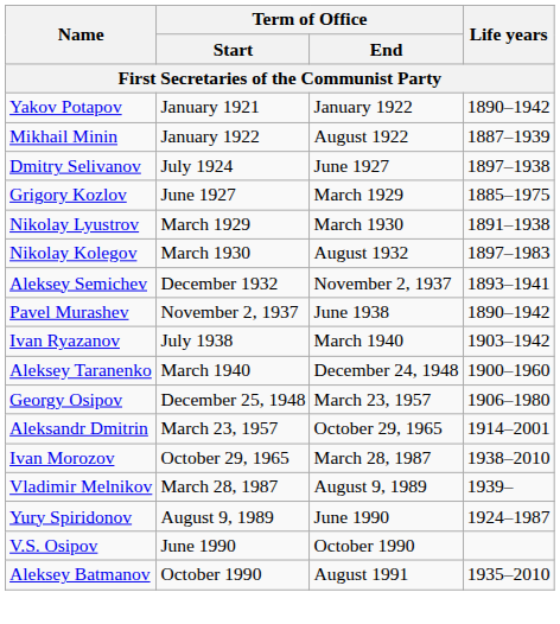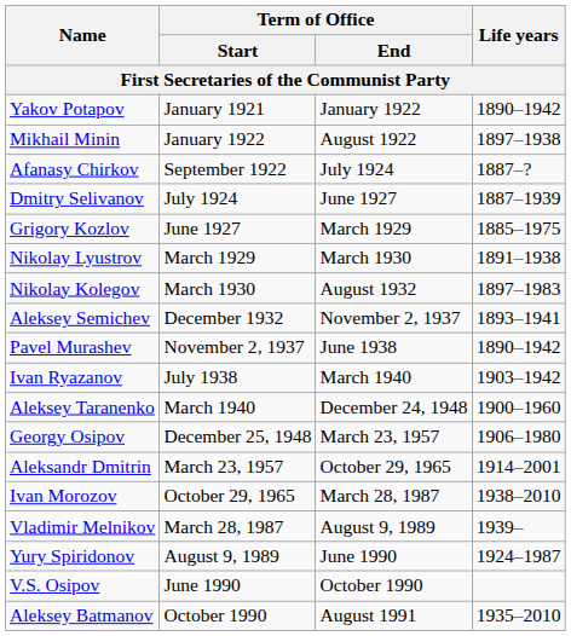Mikhail Minin | Life years: 1887–1939 -> 1897–1938
+ row: Afanasy Chirkov | September 1922 | July 1924 | 1887–?
Dmitry Selivanov | Life years: 1897–1938 -> 1887–1939
